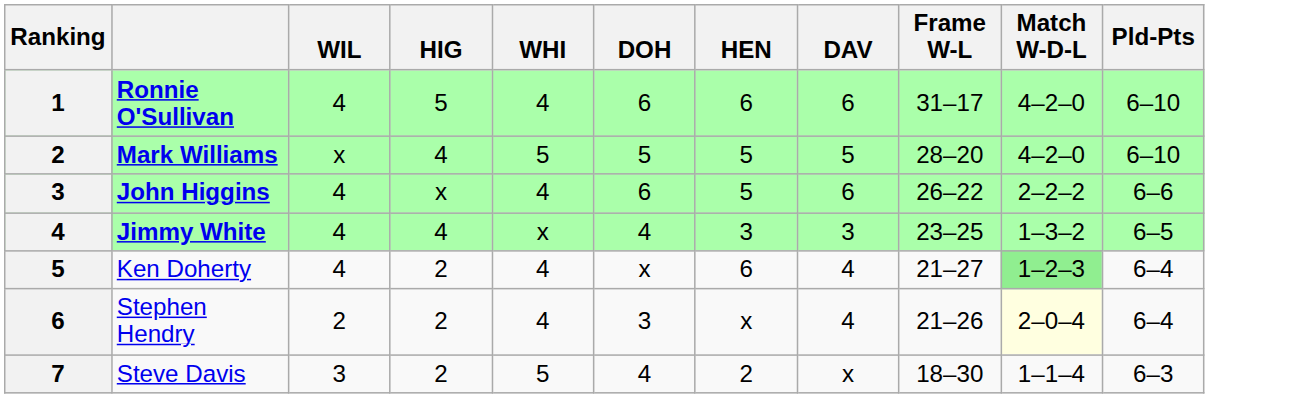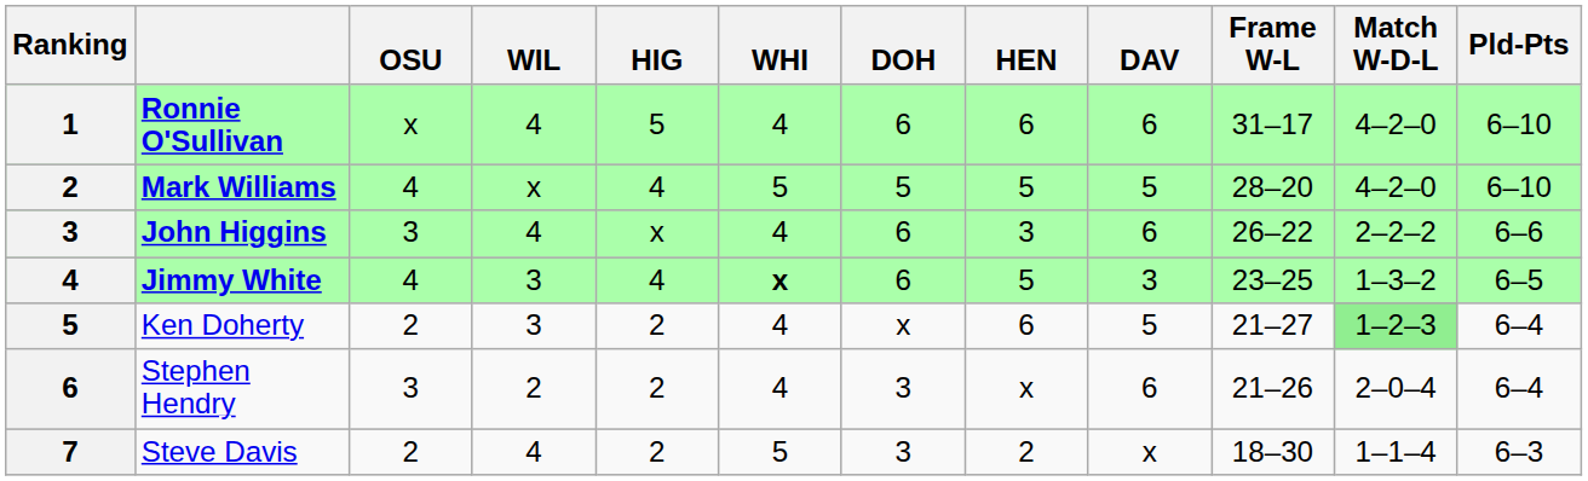+ column: OSU | x | 4 | 3 | 4 | 2 | 3 | 2
John Higgins | HEN: 5 -> 3
Jimmy White | WIL: 4 -> 3
Jimmy White | WHI: normal -> bold
Jimmy White | DOH: 4 -> 6
Jimmy White | HEN: 3 -> 5
Ken Doherty | WIL: 4 -> 3
Ken Doherty | DAV: 4 -> 5
Stephen Hendry | DAV: 4 -> 6
Stephen Hendry | Match W-D-L: lightyellow background -> no background
Steve Davis | WIL: 3 -> 4
Steve Davis | DOH: 4 -> 3
